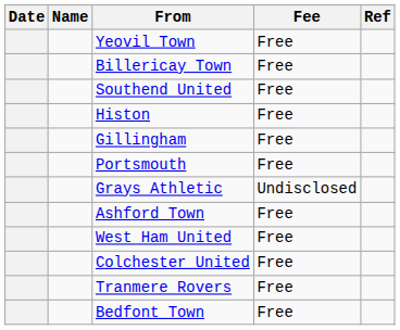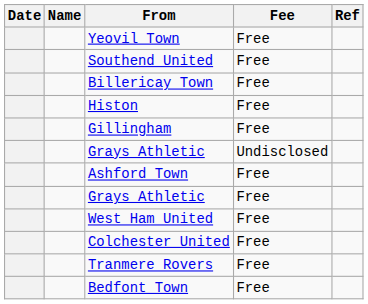rows swapped: Billericay Town <-> Southend United
- row: Portsmouth | Free
+ row: Grays Athletic | Free
